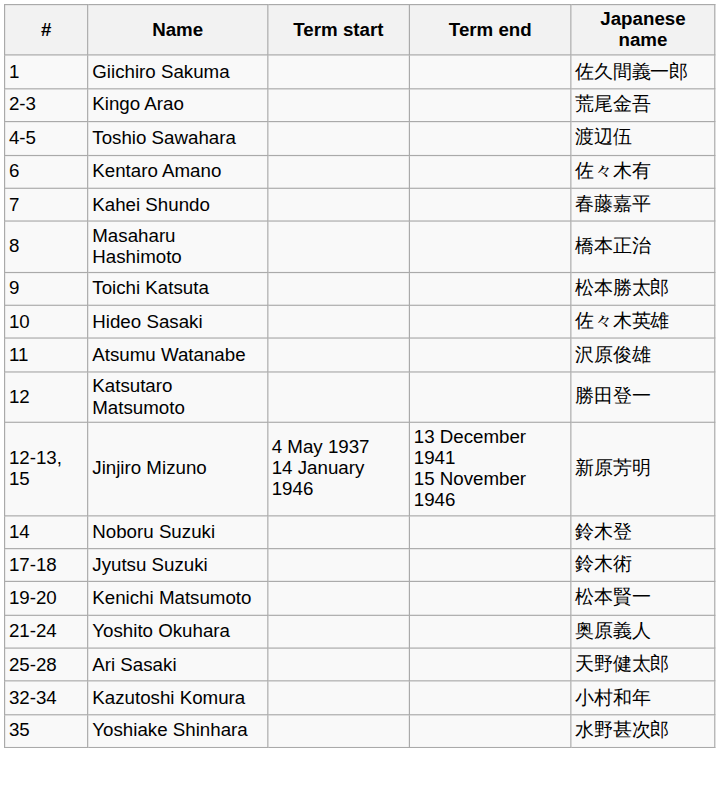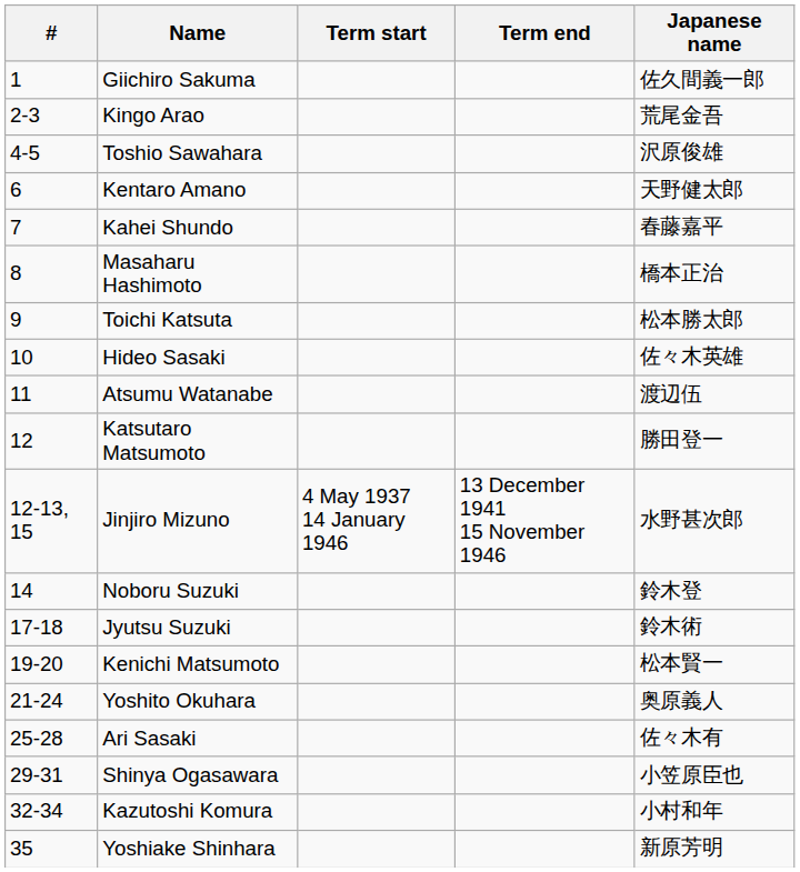Toshio Sawahara | Japanese name: 渡辺伍 -> 沢原俊雄
Kentaro Amano | Japanese name: 佐々木有 -> 天野健太郎
Atsumu Watanabe | Japanese name: 沢原俊雄 -> 渡辺伍
Jinjiro Mizuno | Japanese name: 新原芳明 -> 水野甚次郎
Ari Sasaki | Japanese name: 天野健太郎 -> 佐々木有
+ row: 29-31 | Shinya Ogasawara | 小笠原臣也
Yoshiake Shinhara | Japanese name: 水野甚次郎 -> 新原芳明
